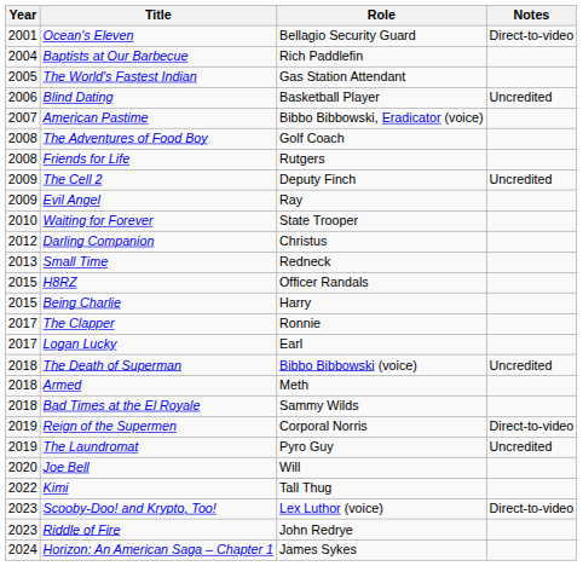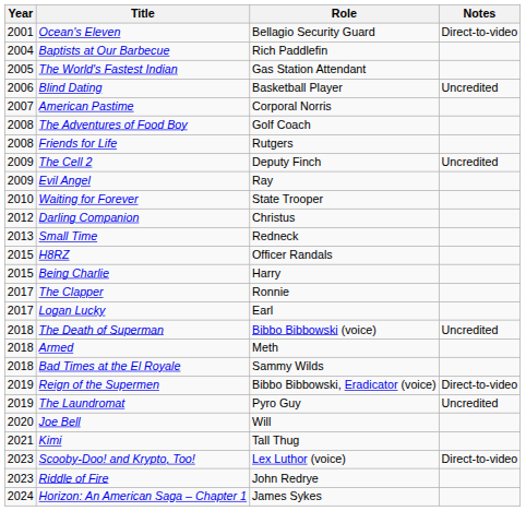American Pastime | Role: Bibbo Bibbowski, Eradicator (voice) -> Corporal Norris
Reign of the Supermen | Role: Corporal Norris -> Bibbo Bibbowski, Eradicator (voice)
Kimi | Year: 2022 -> 2021
